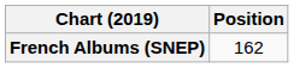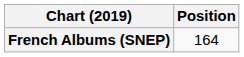French Albums (SNEP) | Position: 162 -> 164
